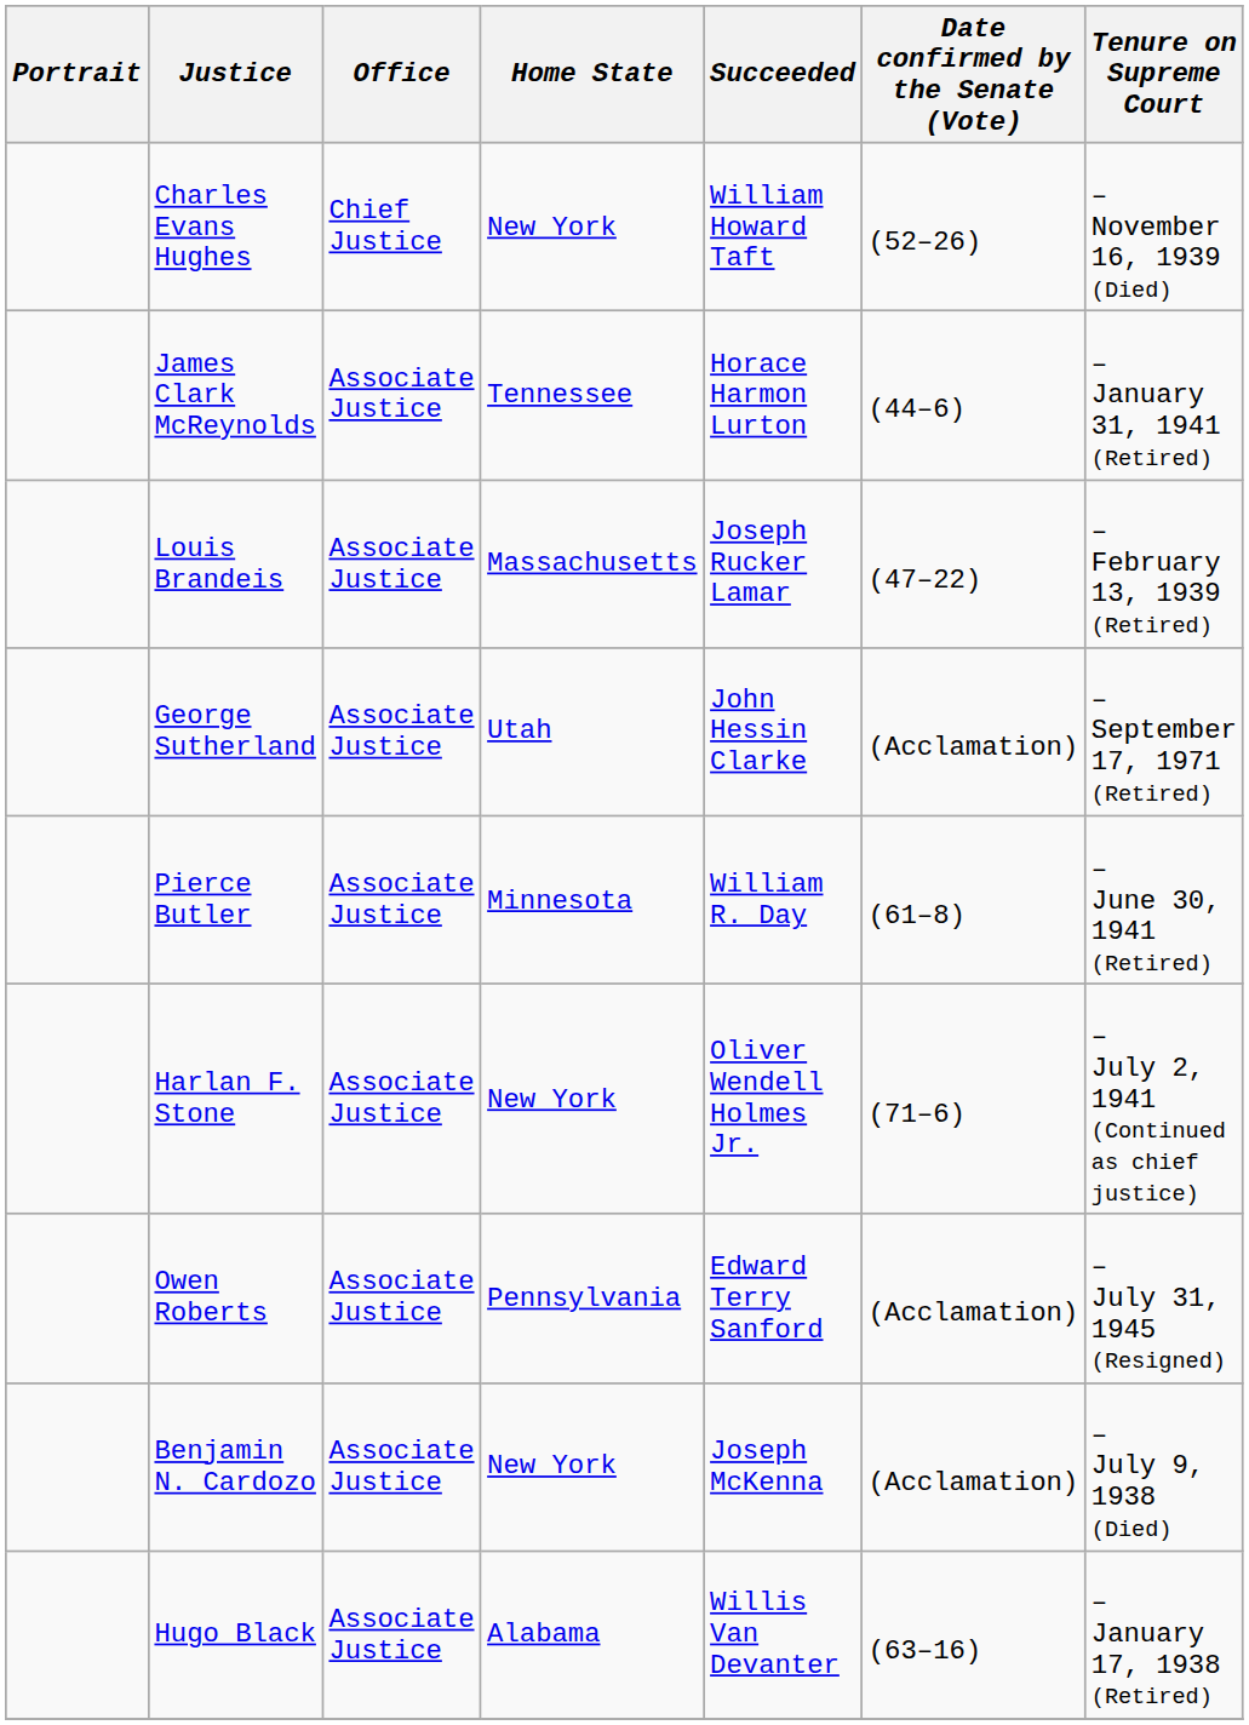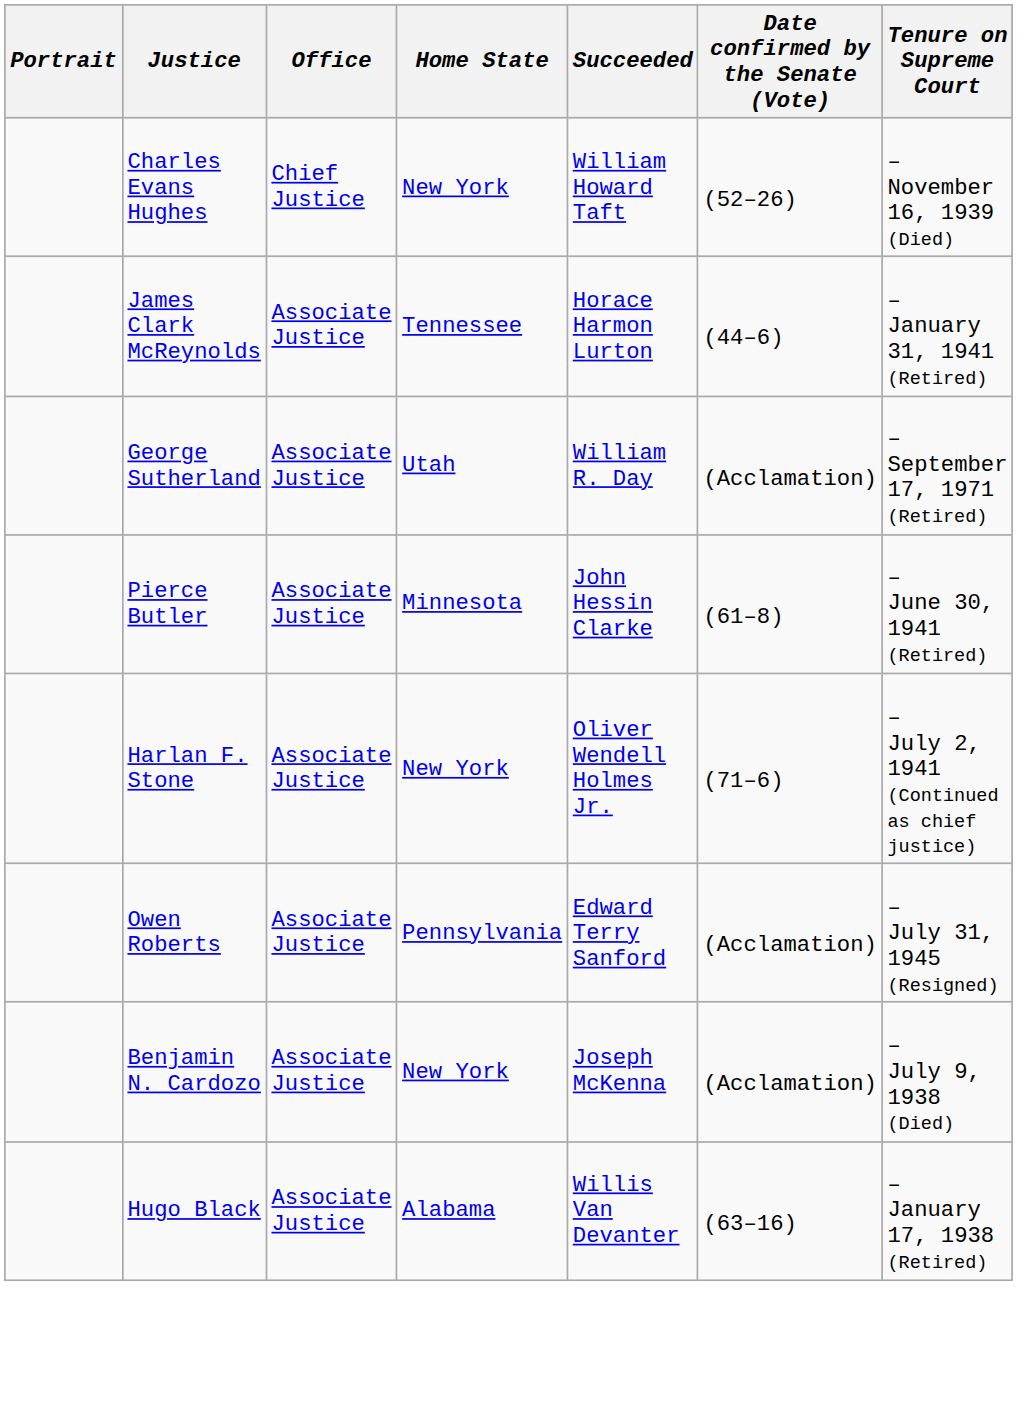- row: Louis Brandeis | Associate Justice | Massachusetts | Joseph Rucker Lamar | (47–22) | – February 13, 1939 (Retired)
George Sutherland | Succeeded: John Hessin Clarke -> William R. Day
Pierce Butler | Succeeded: William R. Day -> John Hessin Clarke
